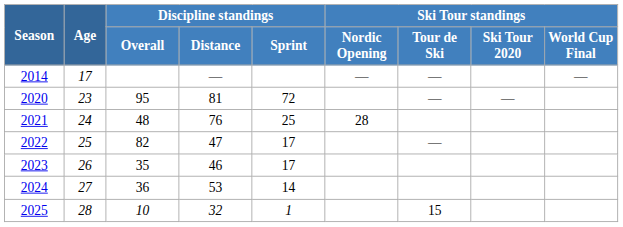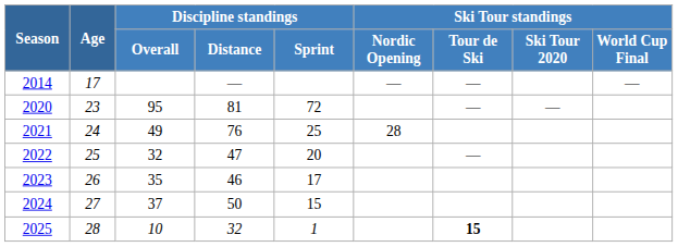2021 | Discipline standings / Overall: 48 -> 49
2022 | Discipline standings / Overall: 82 -> 32
2022 | Discipline standings / Sprint: 17 -> 20
2024 | Discipline standings / Overall: 36 -> 37
2024 | Discipline standings / Distance: 53 -> 50
2024 | Discipline standings / Sprint: 14 -> 15
2025 | Ski Tour standings / Tour de Ski: normal -> bold
